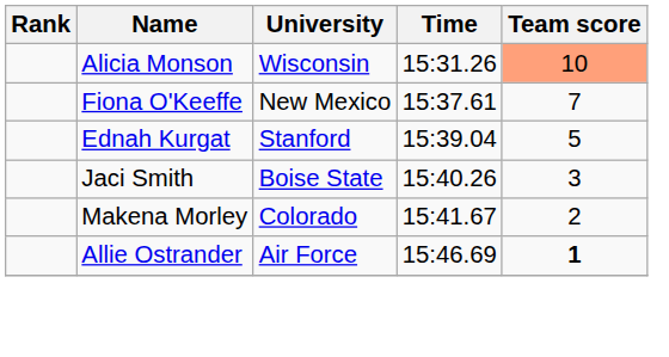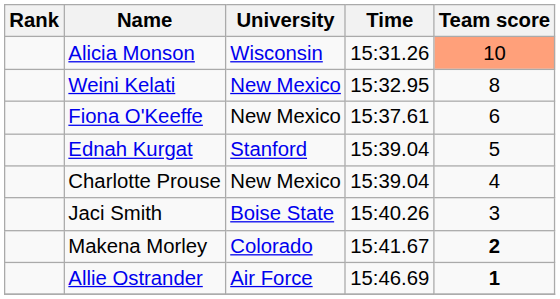+ row: Weini Kelati | New Mexico | 15:32.95 | 8
Fiona O'Keeffe | Team score: 7 -> 6
+ row: Charlotte Prouse | New Mexico | 15:39.04 | 4
Makena Morley | Team score: normal -> bold
